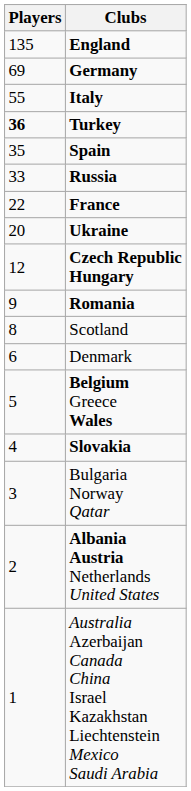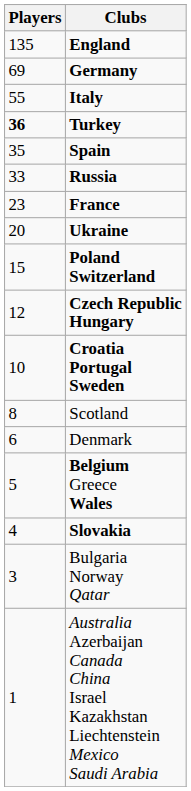France | Players: 22 -> 23
+ row: 15 | Poland Switzerland
+ row: 10 | Croatia Portugal Sweden
- row: 9 | Romania
- row: 2 | Albania Austria Netherlands United States
